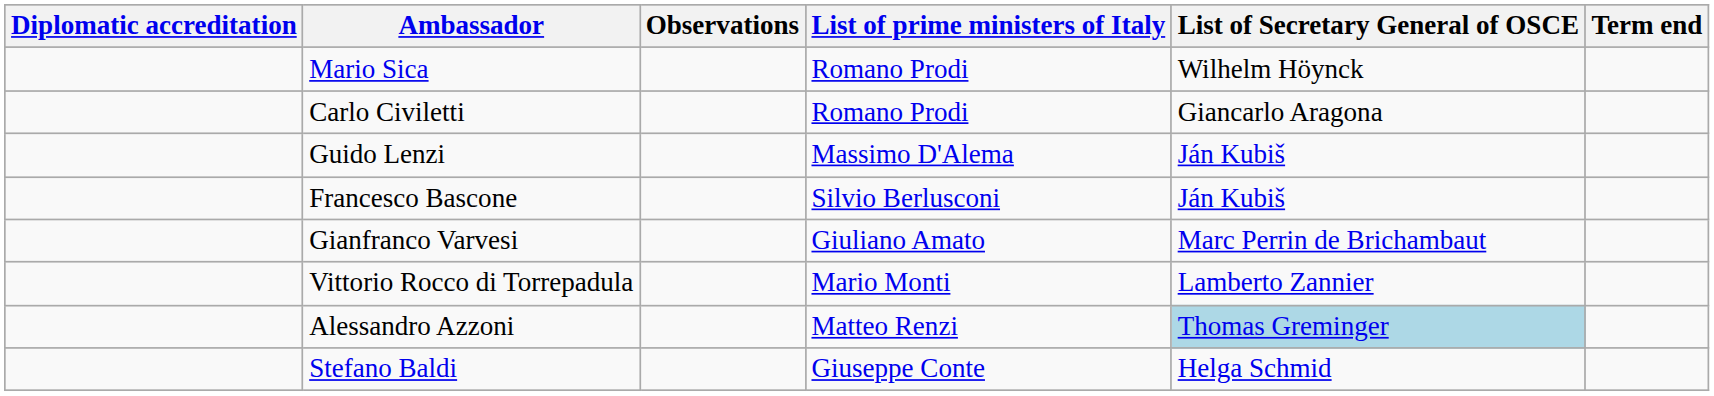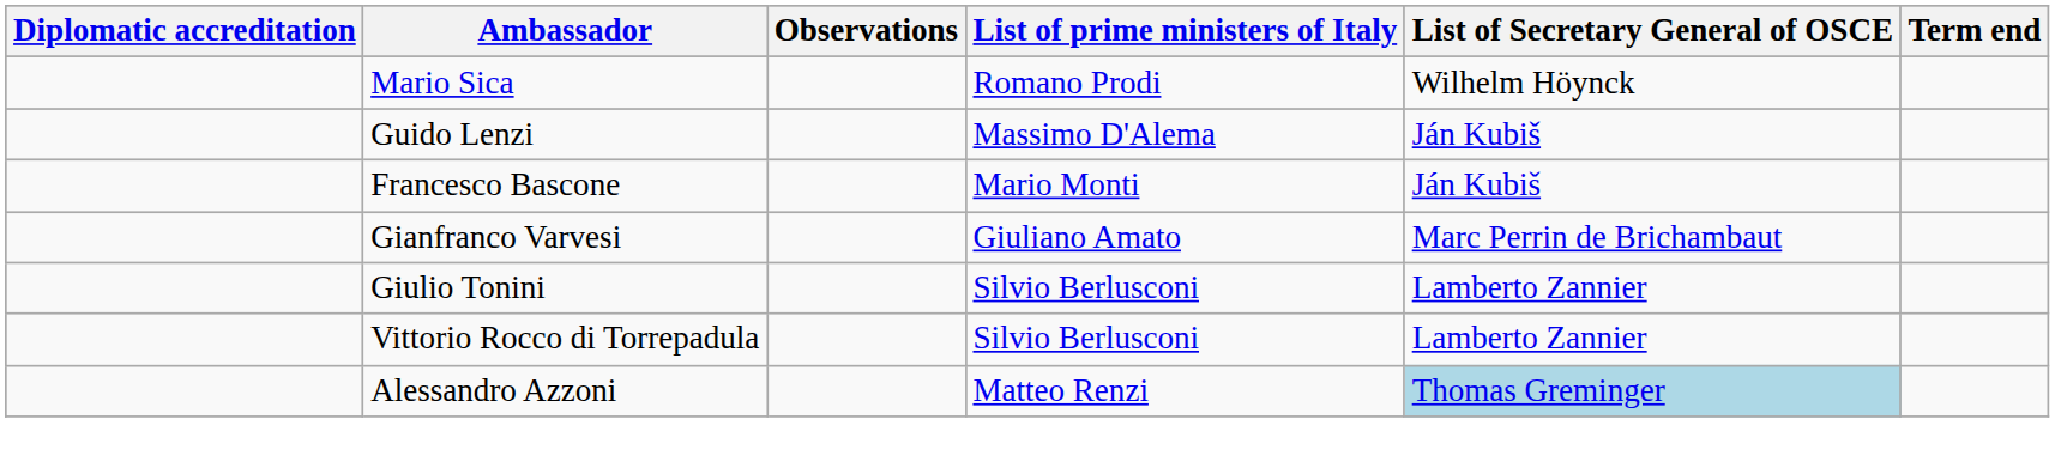- row: Carlo Civiletti | Romano Prodi | Giancarlo Aragona
Francesco Bascone | List of prime ministers of Italy: Silvio Berlusconi -> Mario Monti
+ row: Giulio Tonini | Silvio Berlusconi | Lamberto Zannier
Vittorio Rocco di Torrepadula | List of prime ministers of Italy: Mario Monti -> Silvio Berlusconi
- row: Stefano Baldi | Giuseppe Conte | Helga Schmid
